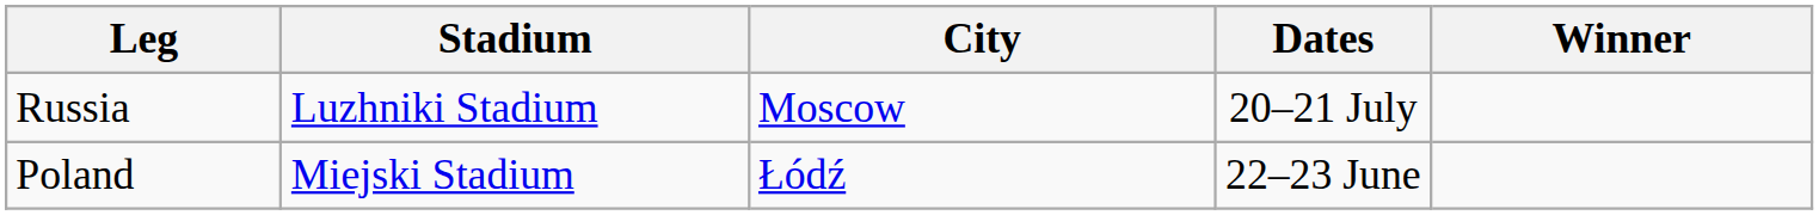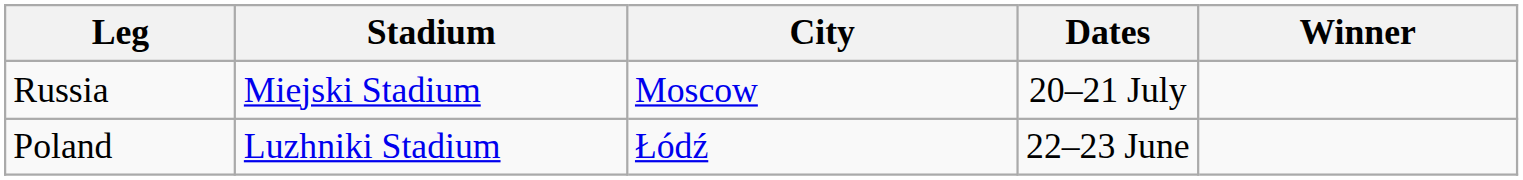Russia | Stadium: Luzhniki Stadium -> Miejski Stadium
Poland | Stadium: Miejski Stadium -> Luzhniki Stadium
